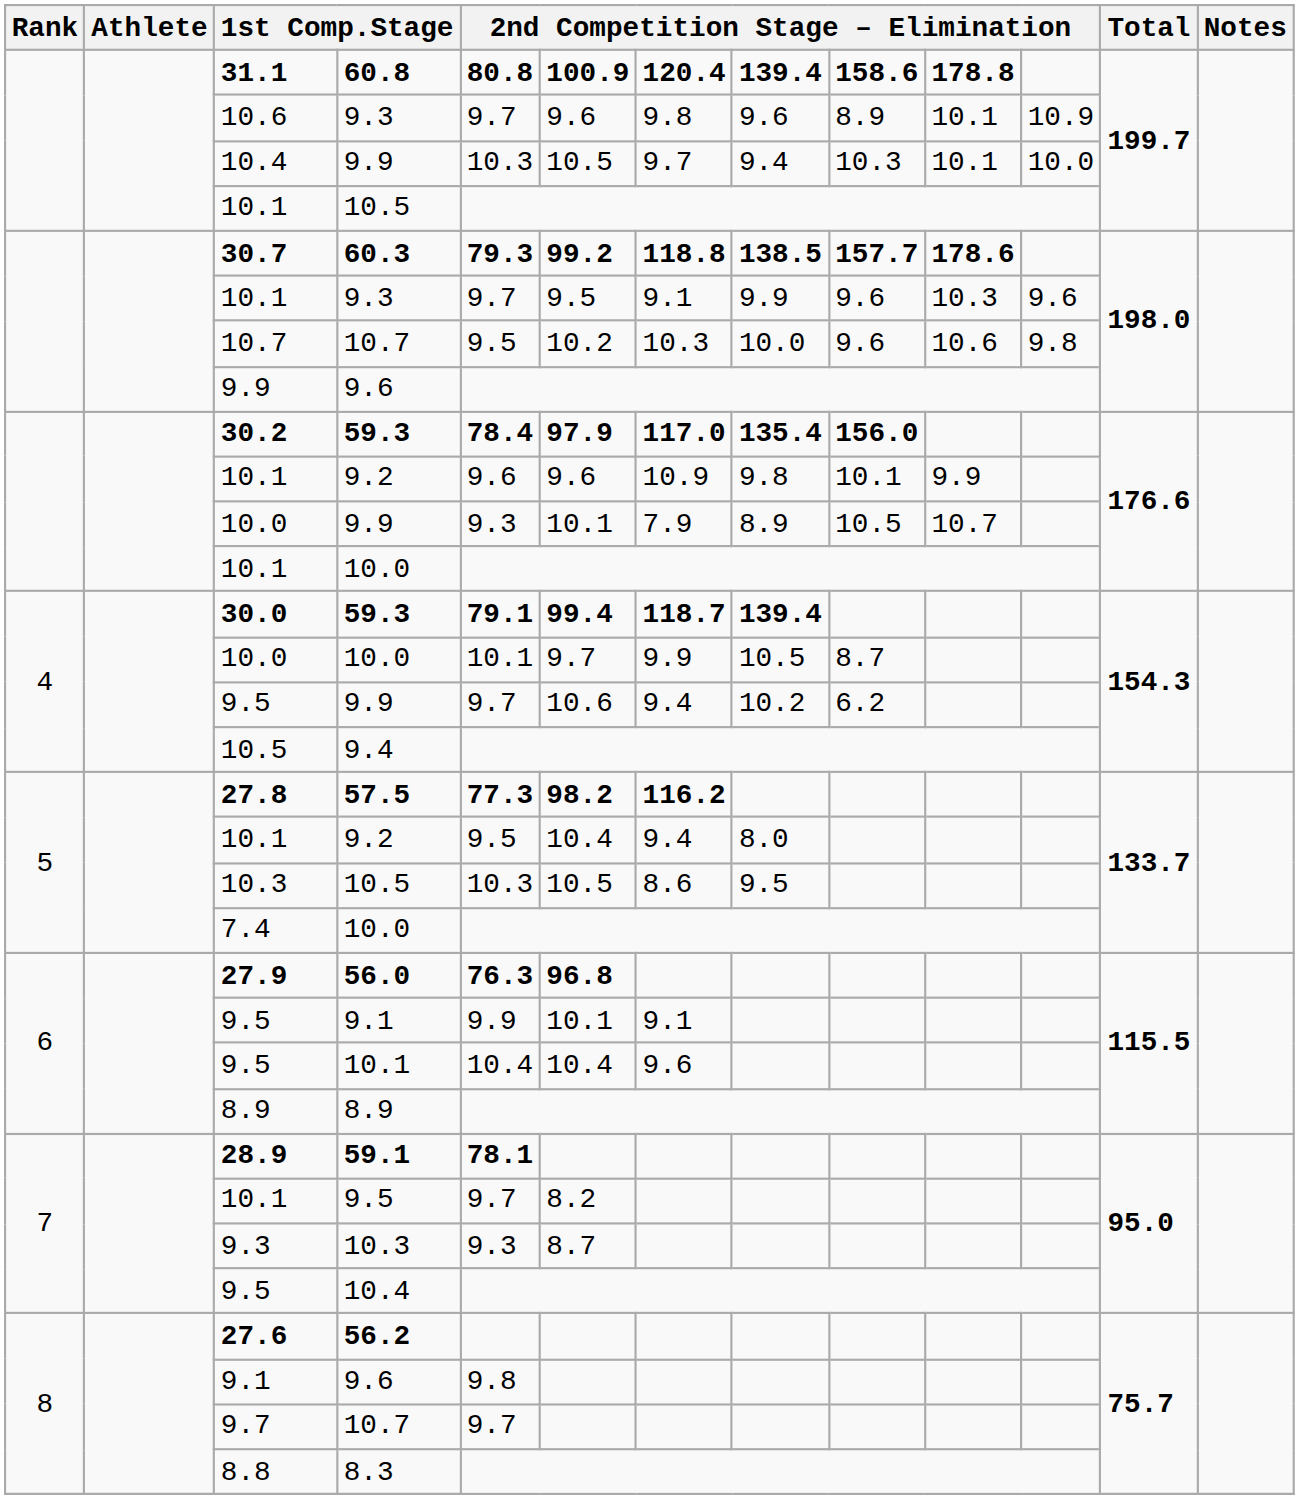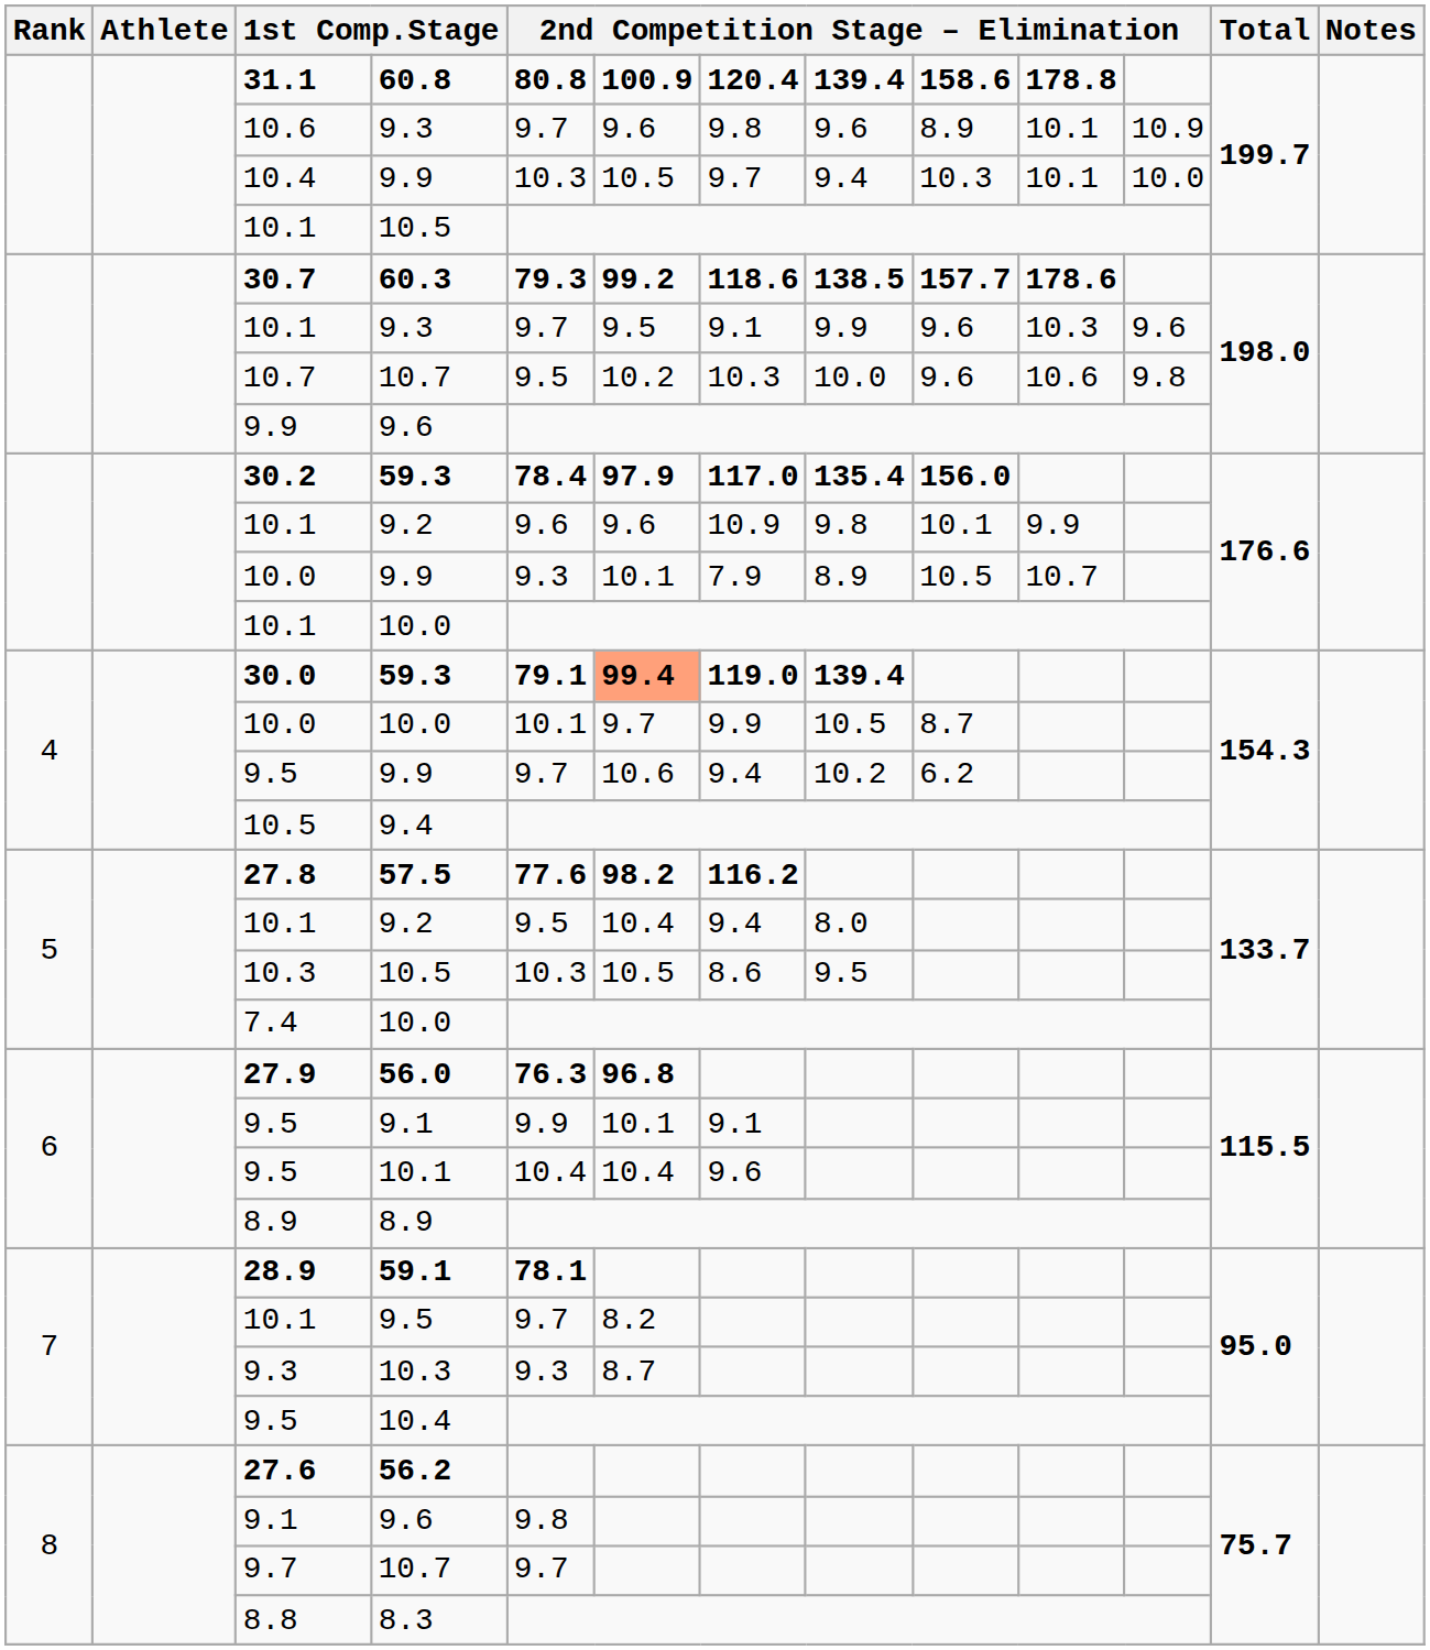30.7 | column 7: 118.8 -> 118.6
30.0 | column 6: no background -> lightsalmon background
30.0 | column 7: 118.7 -> 119.0
27.8 | column 5: 77.3 -> 77.6
